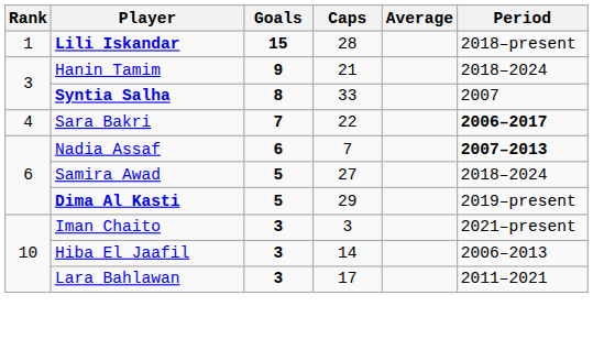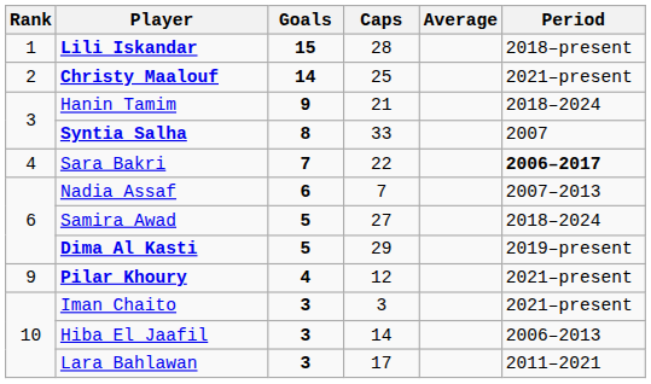+ row: 2 | Christy Maalouf | 14 | 25 | 2021–present
Nadia Assaf | Period: bold -> normal
+ row: 9 | Pilar Khoury | 4 | 12 | 2021–present
